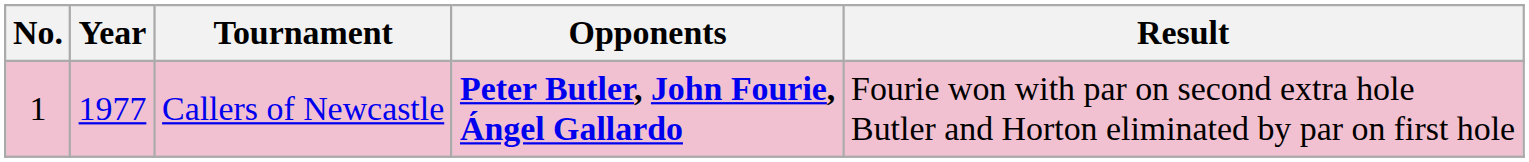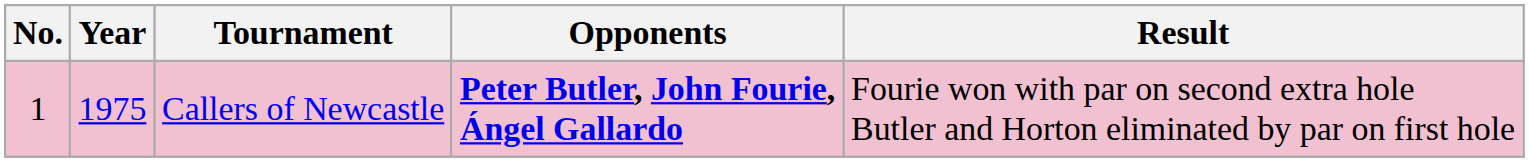Callers of Newcastle | Year: 1977 -> 1975
